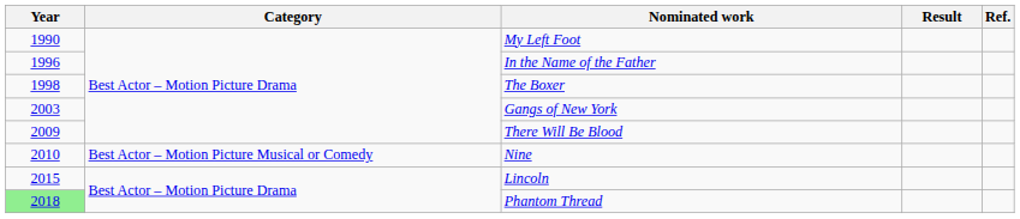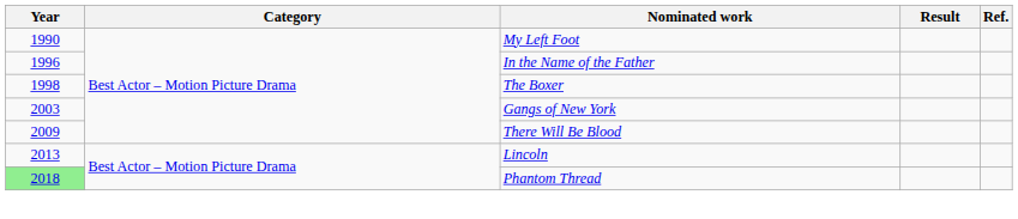- row: 2010 | Best Actor – Motion Picture Musical or Comedy | Nine
Lincoln | Year: 2015 -> 2013
